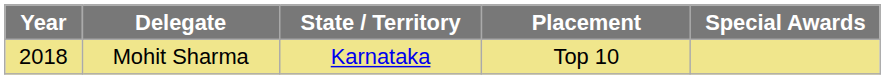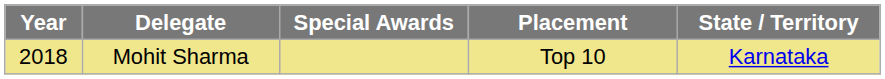columns swapped: State / Territory <-> Special Awards
